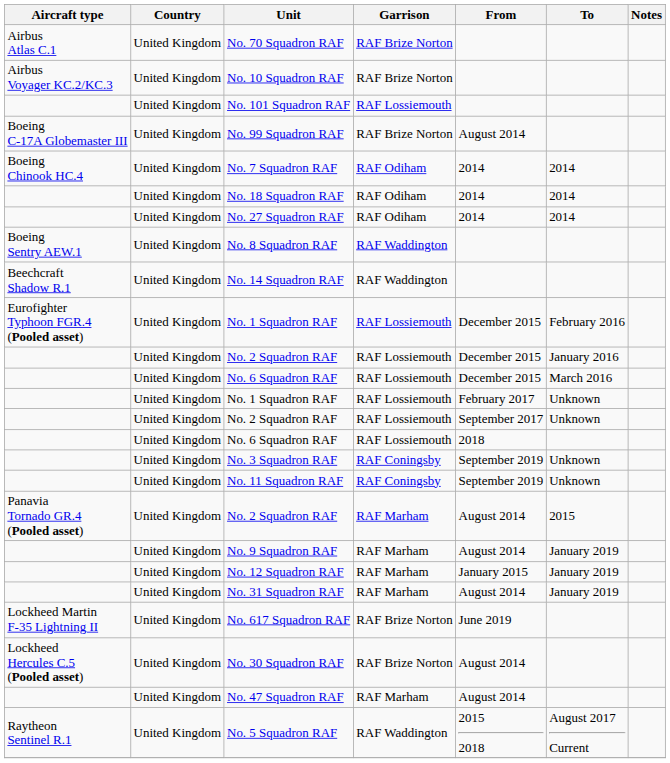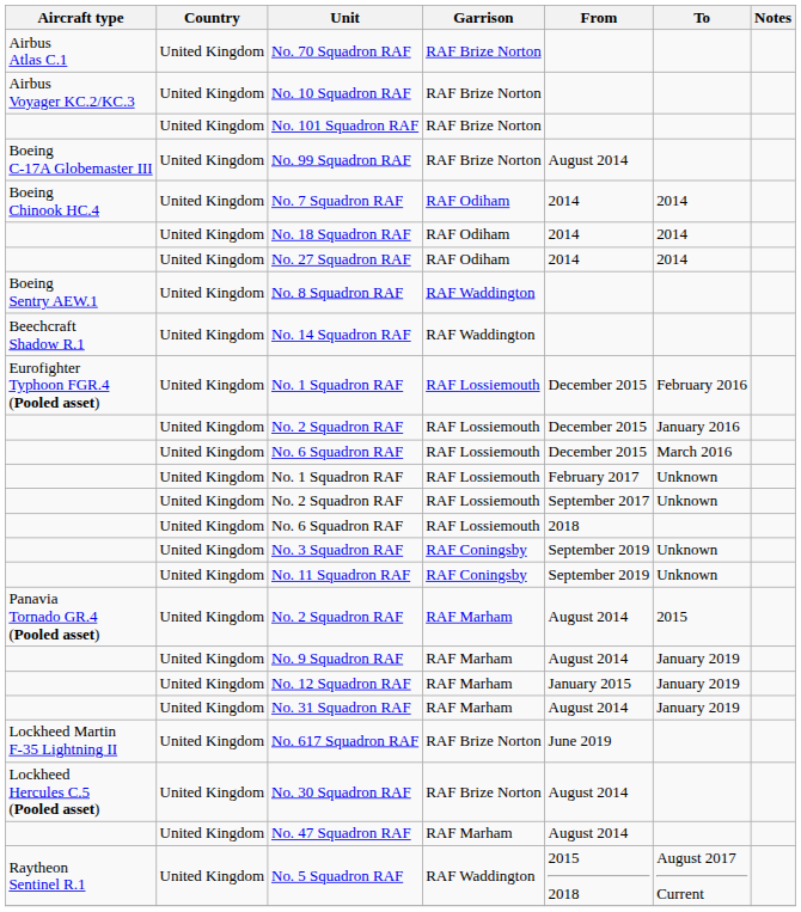No. 101 Squadron RAF | Garrison: RAF Lossiemouth -> RAF Brize Norton
